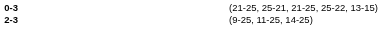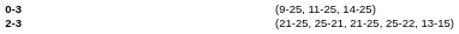0-3 | column 4: (21-25, 25-21, 21-25, 25-22, 13-15) -> (9-25, 11-25, 14-25)
2-3 | column 4: (9-25, 11-25, 14-25) -> (21-25, 25-21, 21-25, 25-22, 13-15)
